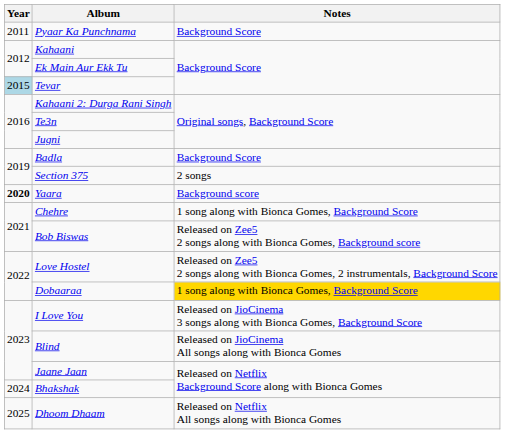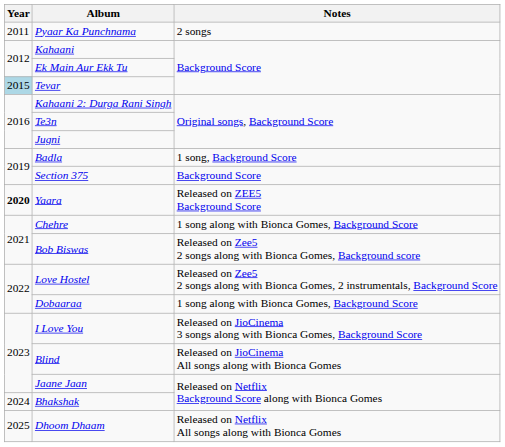Pyaar Ka Punchnama | Notes: Background Score -> 2 songs
Badla | Notes: Background Score -> 1 song, Background Score
Section 375 | Notes: 2 songs -> Background Score
Yaara | Notes: Background score -> Released on ZEE5 Background Score
Dobaaraa | Notes: gold background -> no background
